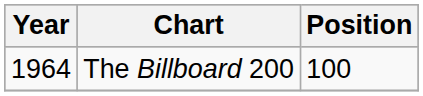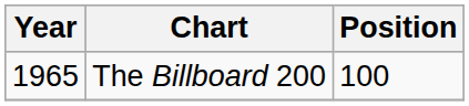The Billboard 200 | Year: 1964 -> 1965
